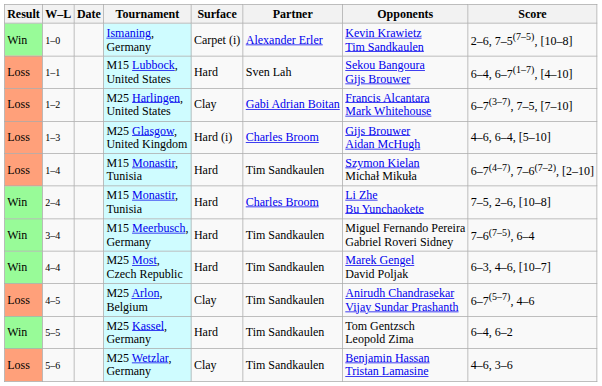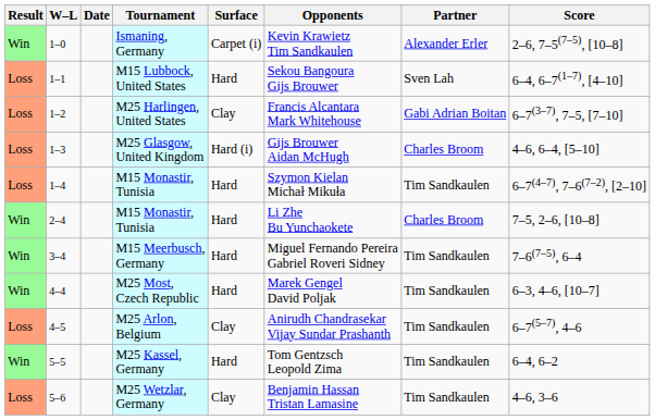columns swapped: Partner <-> Opponents
